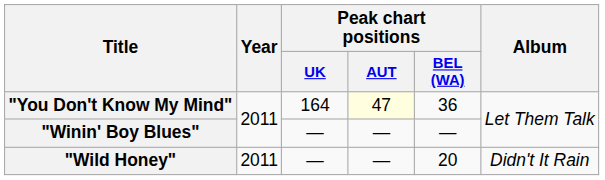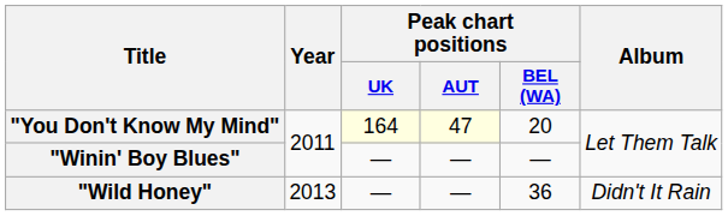"You Don't Know My Mind" | Peak chart positions / UK: no background -> lightyellow background
"You Don't Know My Mind" | Peak chart positions / BEL (WA): 36 -> 20
"Wild Honey" | Year: 2011 -> 2013
"Wild Honey" | Peak chart positions / BEL (WA): 20 -> 36
